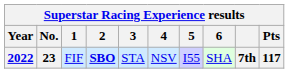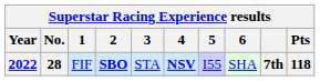2022 | No.: 23 -> 28
2022 | 4: normal -> bold
2022 | Pts: 117 -> 118
